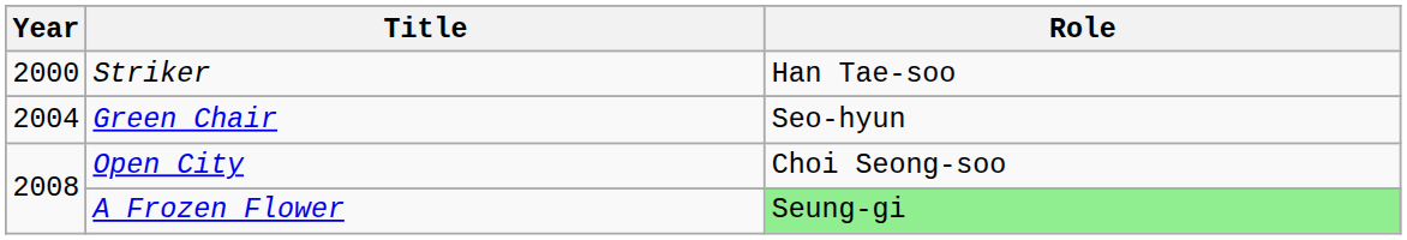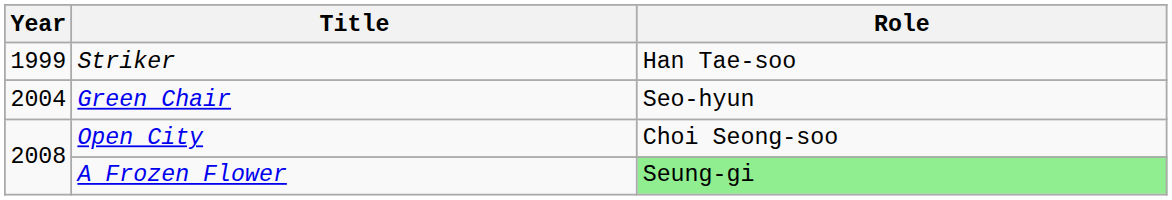Striker | Year: 2000 -> 1999
